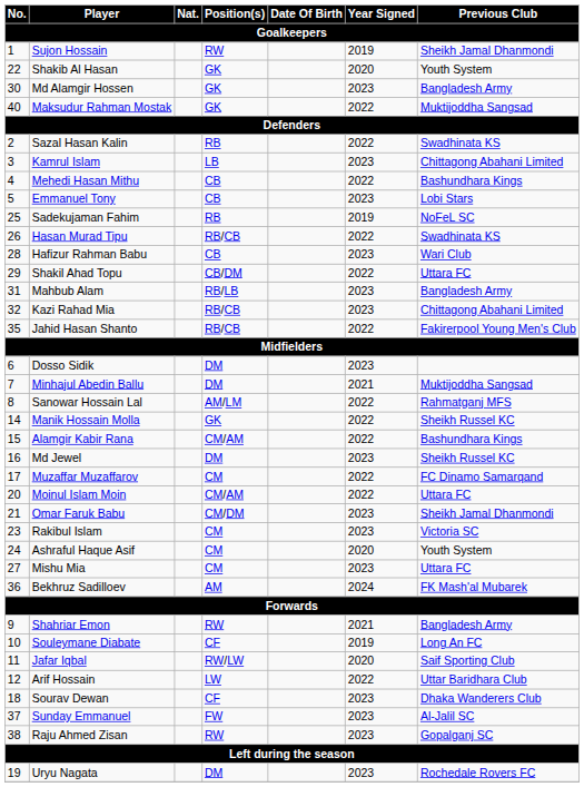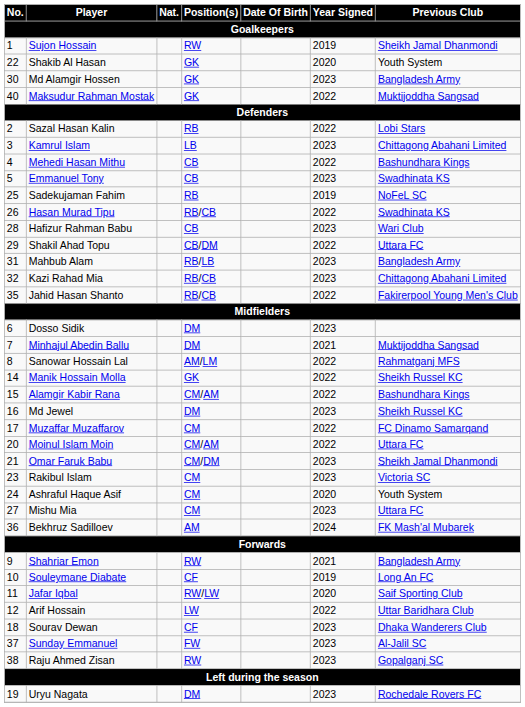Sazal Hasan Kalin | Previous Club / Goalkeepers: Swadhinata KS -> Lobi Stars
Emmanuel Tony | Previous Club / Goalkeepers: Lobi Stars -> Swadhinata KS
